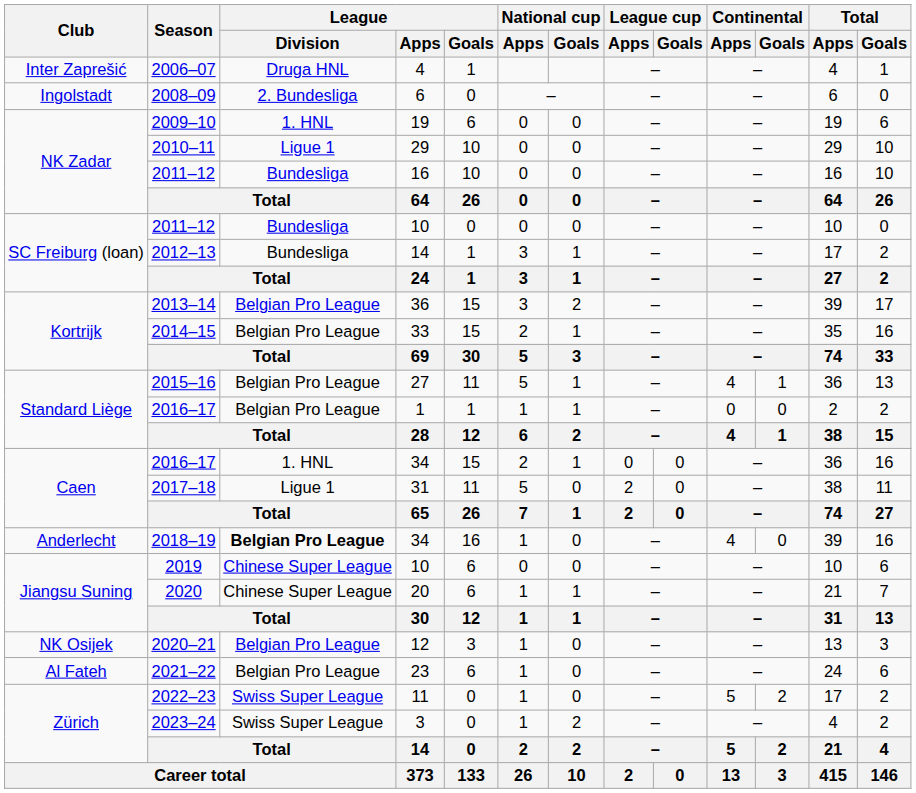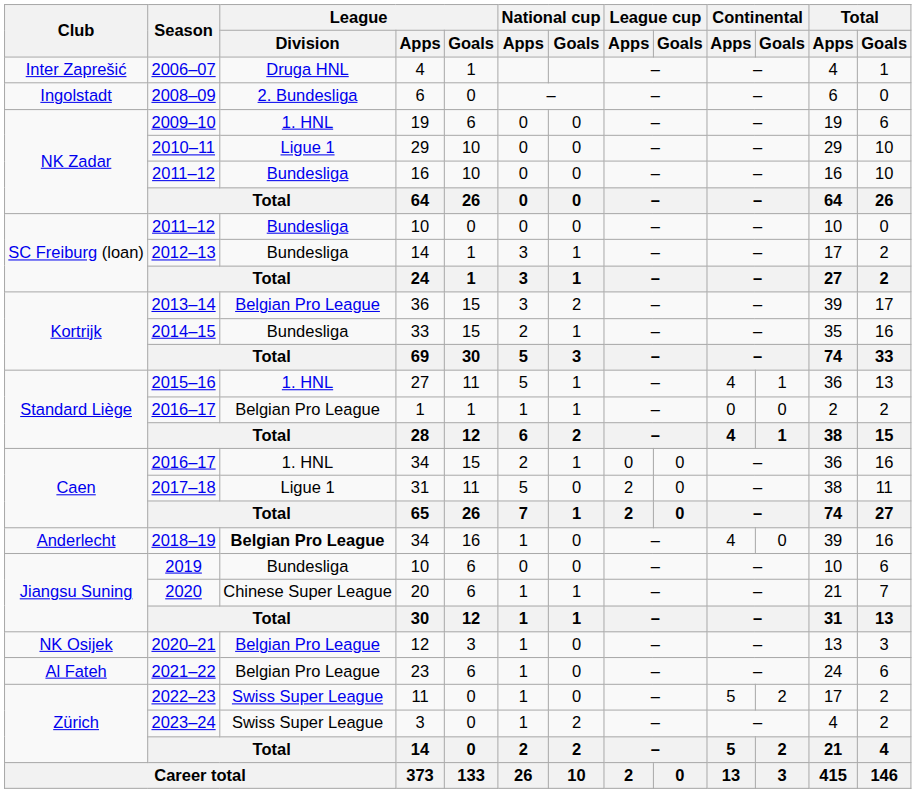2014–15 | League / Division: Belgian Pro League -> Bundesliga
2015–16 | League / Division: Belgian Pro League -> 1. HNL
2019 | League / Division: Chinese Super League -> Bundesliga
